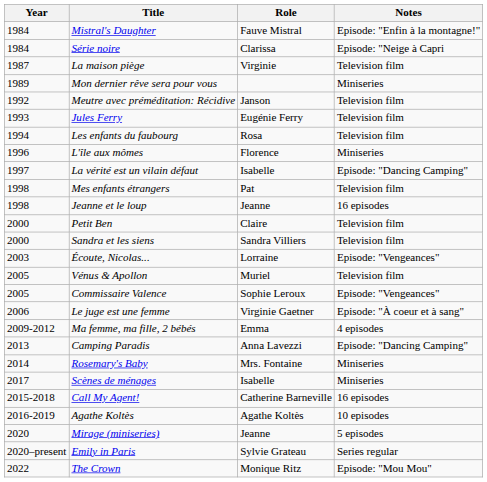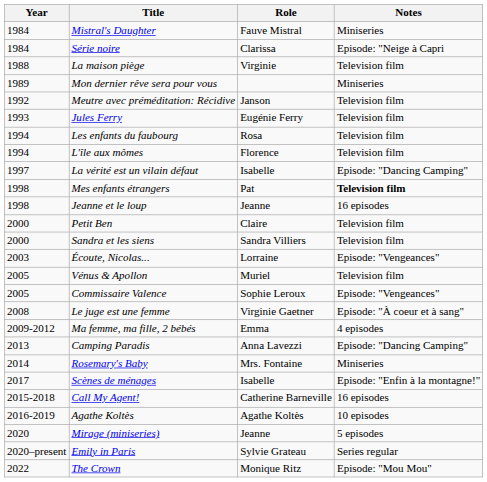Mistral's Daughter | Notes: Episode: "Enfin à la montagne!" -> Miniseries
La maison piège | Year: 1987 -> 1988
L'île aux mômes | Year: 1996 -> 1994
L'île aux mômes | Notes: Miniseries -> Television film
Mes enfants étrangers | Notes: normal -> bold
Le juge est une femme | Year: 2006 -> 2008
Scènes de ménages | Notes: Miniseries -> Episode: "Enfin à la montagne!"
